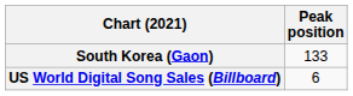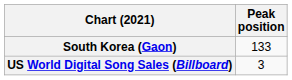US World Digital Song Sales (Billboard) | Peak position: 6 -> 3
